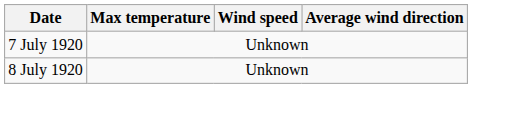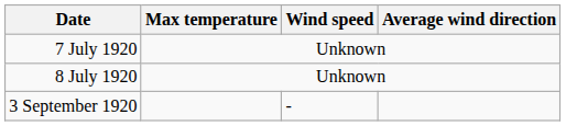+ row: 3 September 1920 | -
